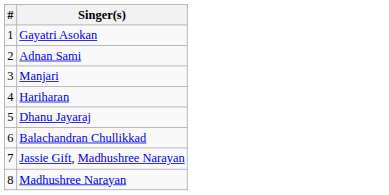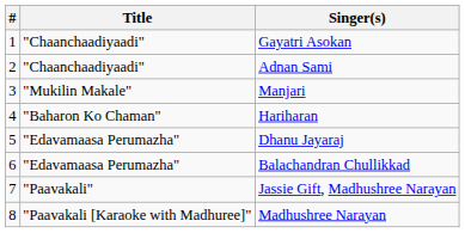+ column: Title | "Chaanchaadiyaadi" | "Chaanchaadiyaadi" | "Mukilin Makale" | "Baharon Ko Chaman" | "Edavamaasa Perumazha" | "Edavamaasa Perumazha" | "Paavakali" | "Paavakali [Karaoke with Madhuree]"
